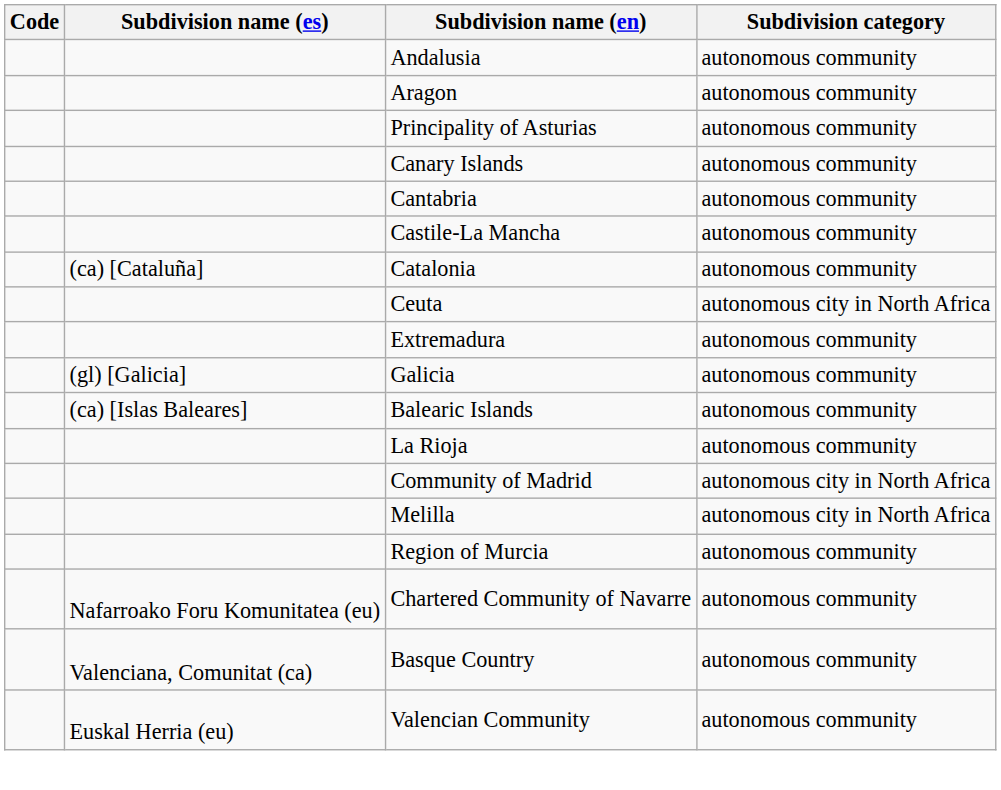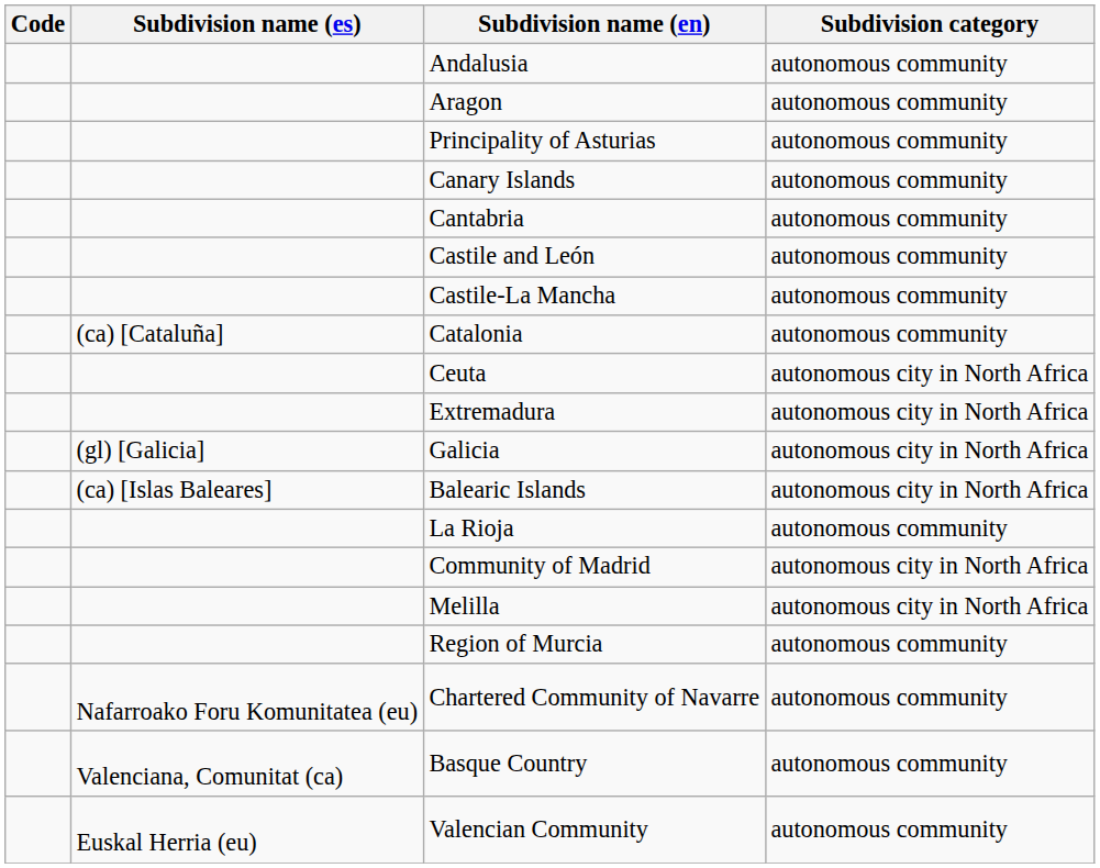+ row: Castile and León | autonomous community
Extremadura | Subdivision category: autonomous community -> autonomous city in North Africa
Galicia | Subdivision category: autonomous community -> autonomous city in North Africa
Balearic Islands | Subdivision category: autonomous community -> autonomous city in North Africa
